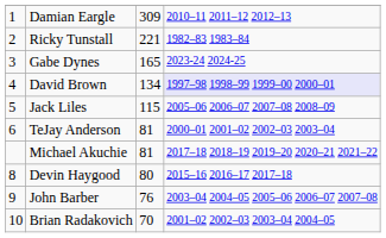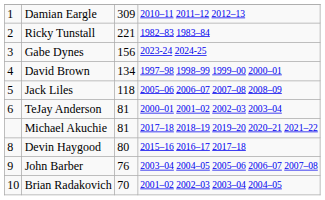Gabe Dynes | column 3: 165 -> 156
David Brown | column 4: lavender background -> no background
Jack Liles | column 3: 115 -> 118
